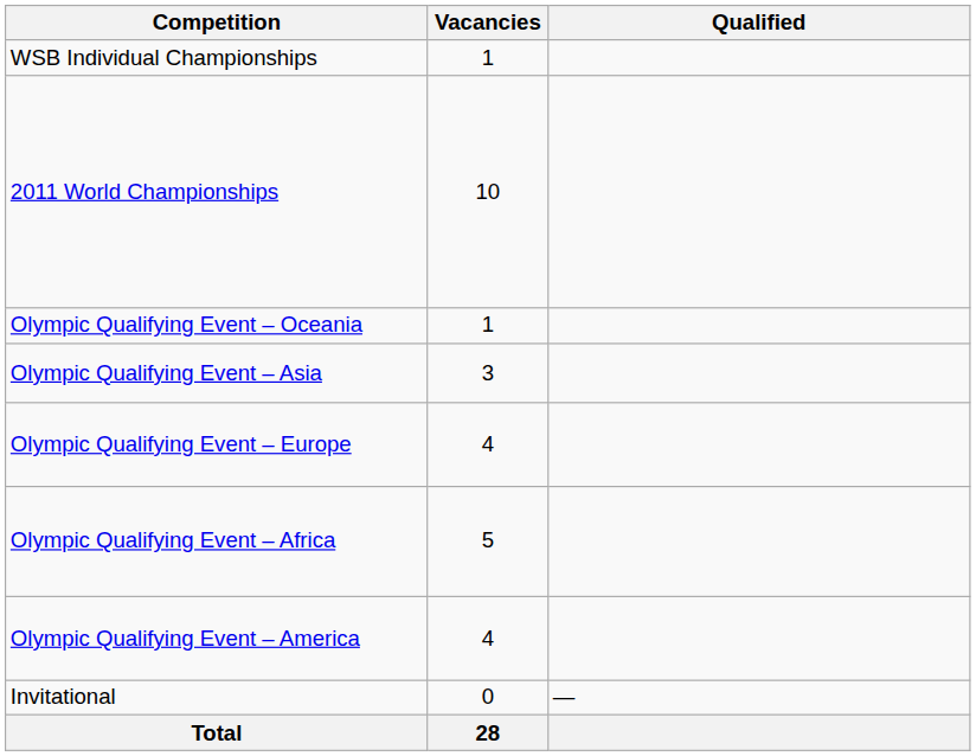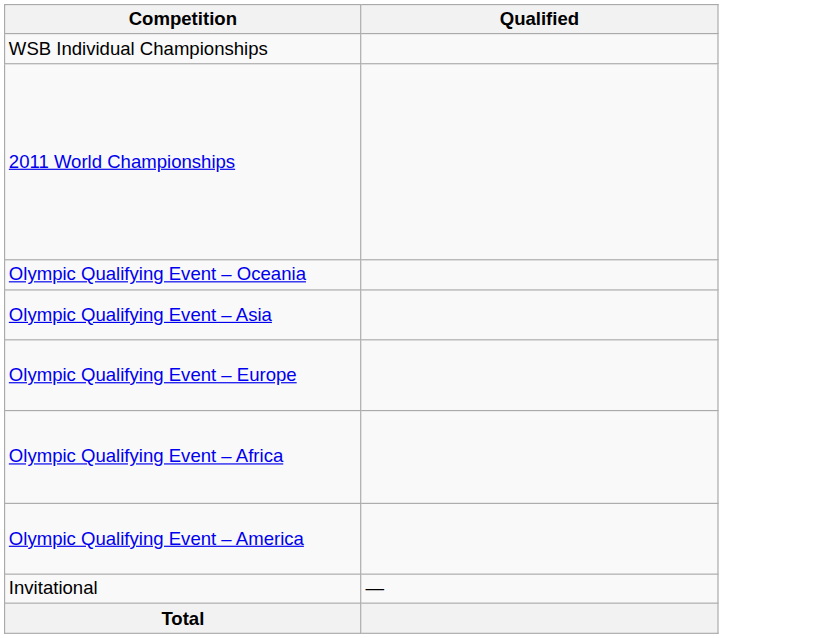- column: Vacancies | 1 | 10 | 1 | 3 | 4 | 5 | 4 | 0 | 28
